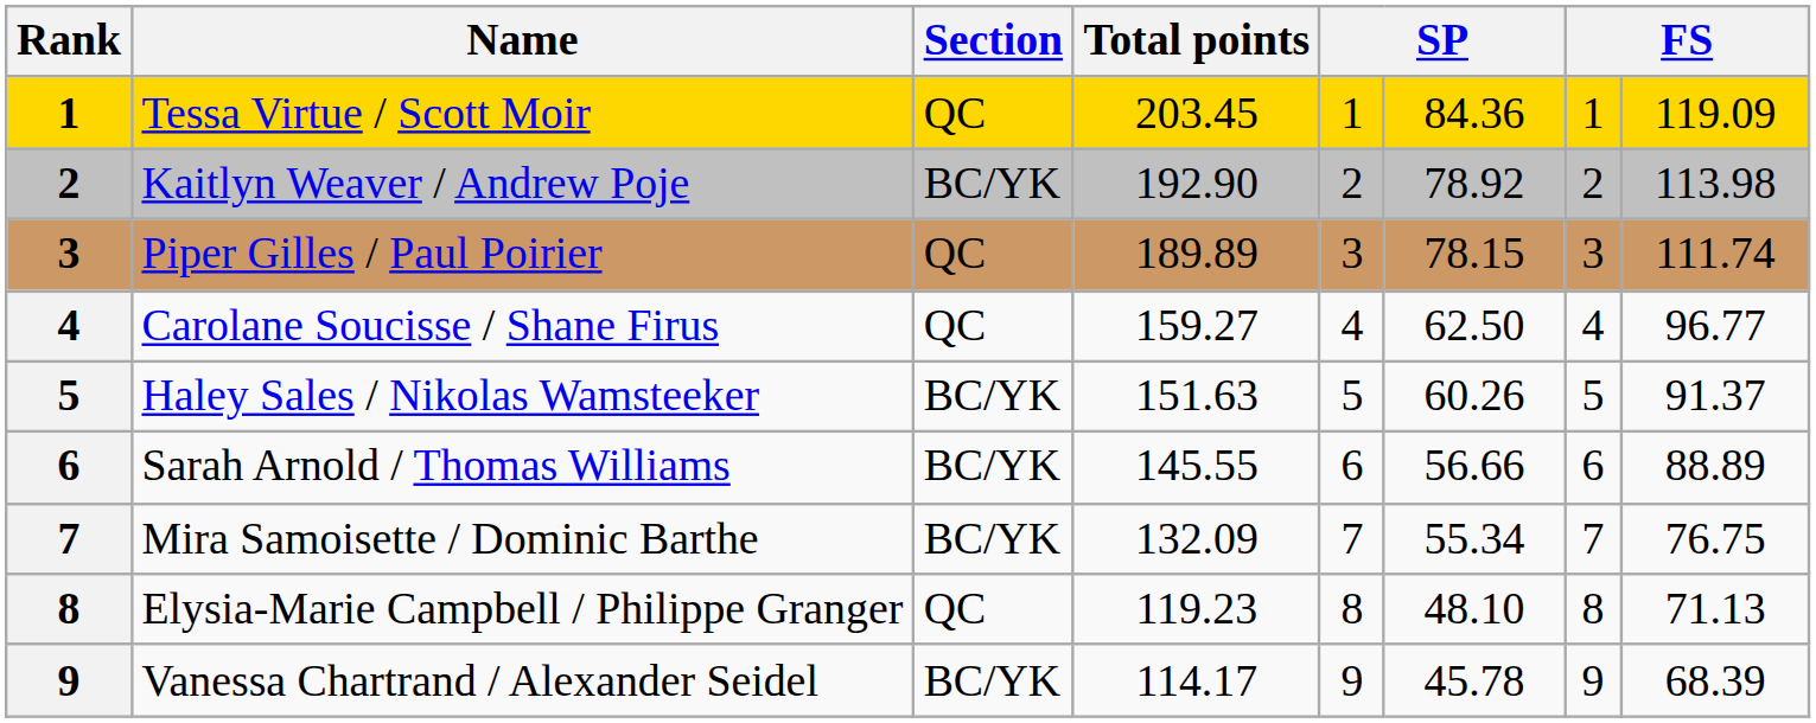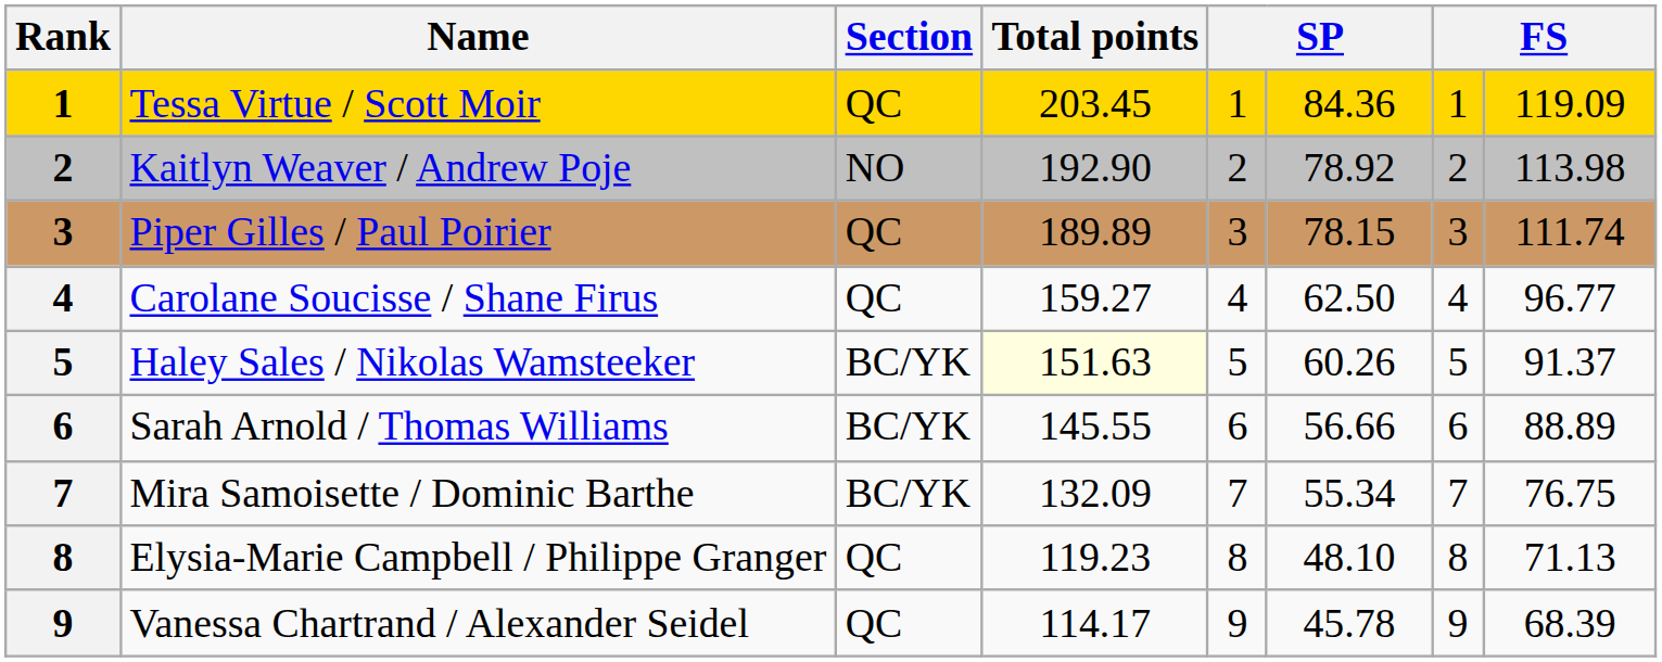Kaitlyn Weaver / Andrew Poje | Section: BC/YK -> NO
Haley Sales / Nikolas Wamsteeker | Total points: no background -> lightyellow background
Vanessa Chartrand / Alexander Seidel | Section: BC/YK -> QC
